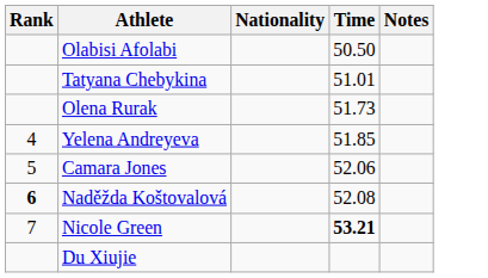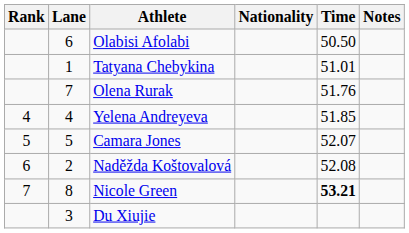+ column: Lane | 6 | 1 | 7 | 4 | 5 | 2 | 8 | 3
Olena Rurak | Time: 51.73 -> 51.76
Camara Jones | Time: 52.06 -> 52.07
Naděžda Koštovalová | Rank: bold -> normal
